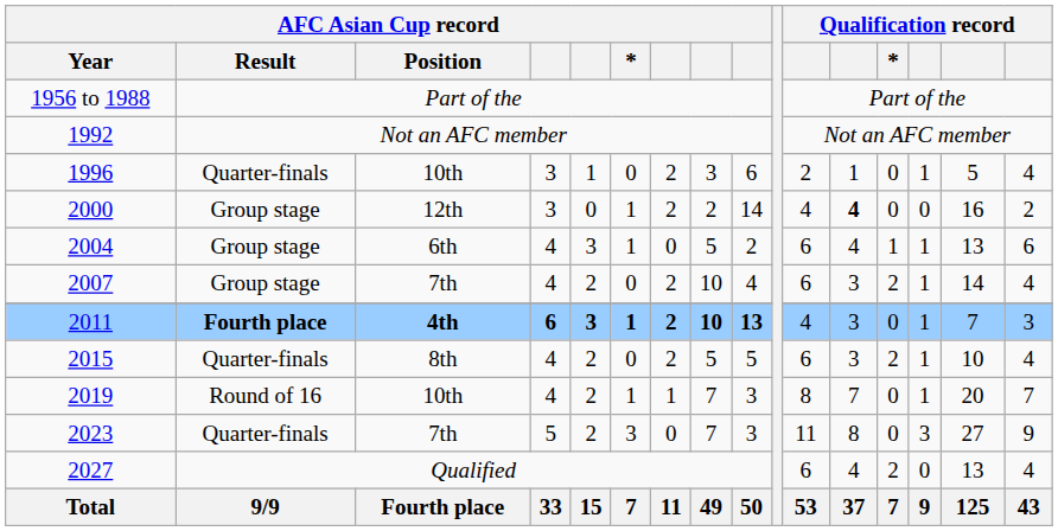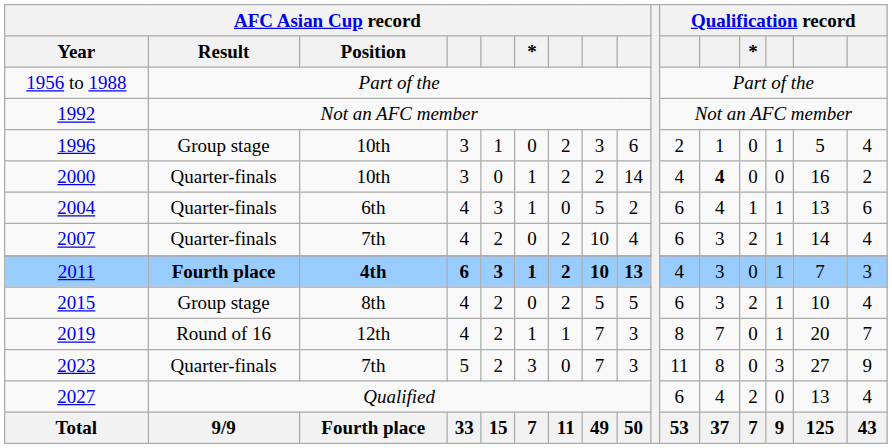1996 | AFC Asian Cup record / Result: Quarter-finals -> Group stage
2000 | AFC Asian Cup record / Result: Group stage -> Quarter-finals
2000 | AFC Asian Cup record / Position: 12th -> 10th
2004 | AFC Asian Cup record / Result: Group stage -> Quarter-finals
2007 | AFC Asian Cup record / Result: Group stage -> Quarter-finals
2015 | AFC Asian Cup record / Result: Quarter-finals -> Group stage
2019 | AFC Asian Cup record / Position: 10th -> 12th
